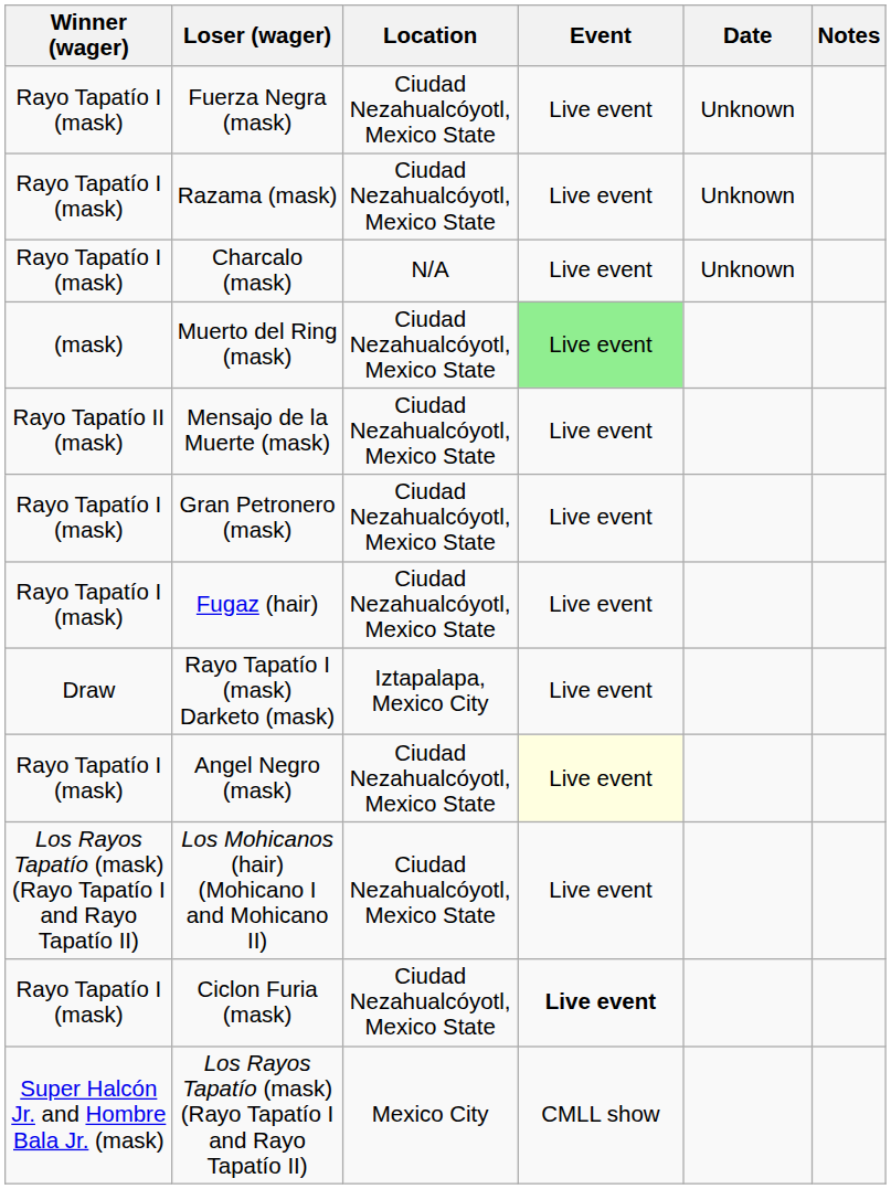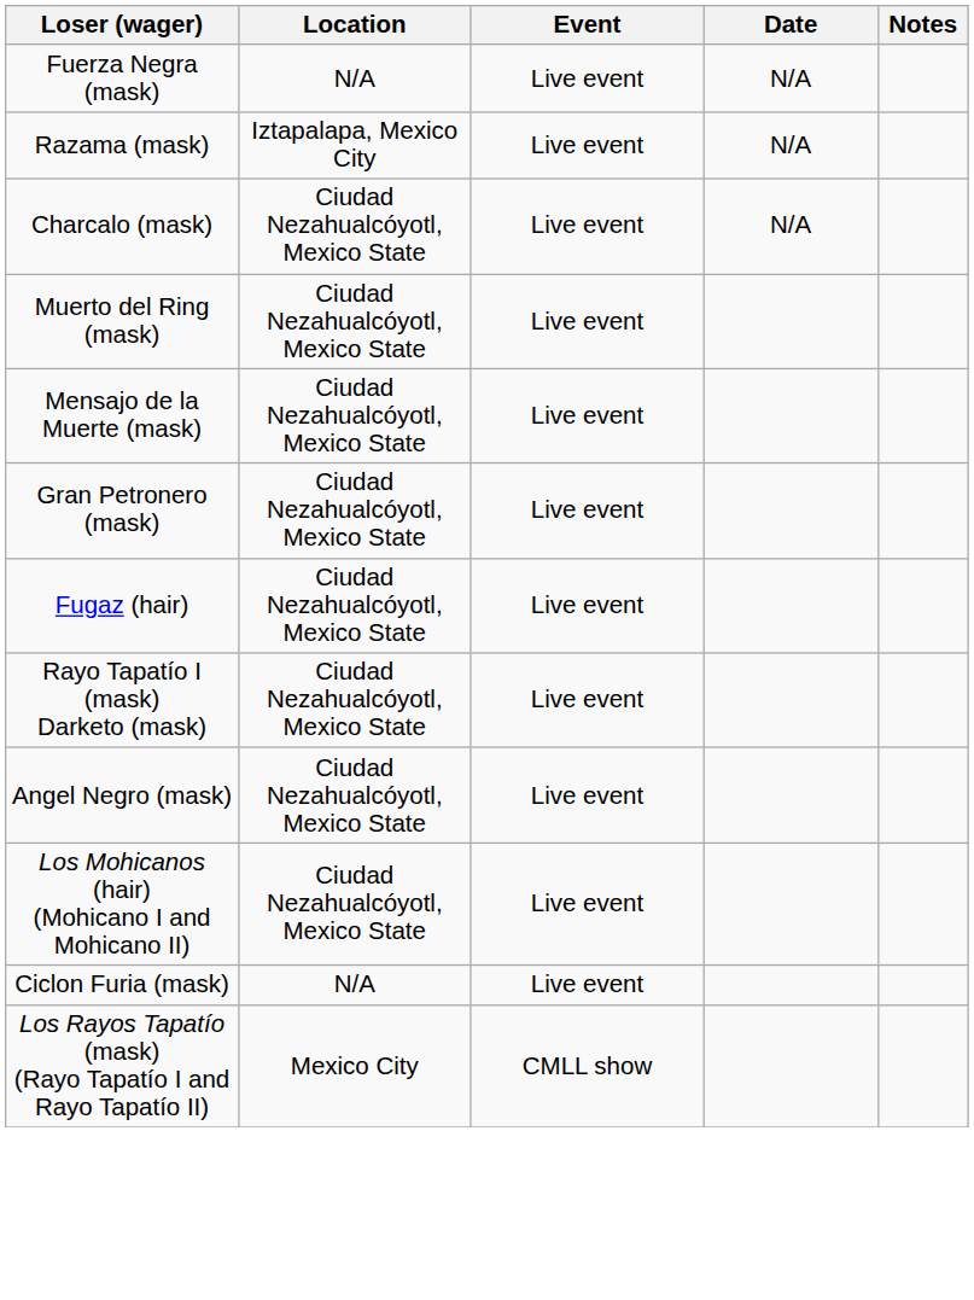- column: Winner (wager) | Rayo Tapatío I (mask) | Rayo Tapatío I (mask) | Rayo Tapatío I (mask) | (mask) | Rayo Tapatío II (mask) | Rayo Tapatío I (mask) | Rayo Tapatío I (mask) | Draw | Rayo Tapatío I (mask) | Los Rayos Tapatío (mask) (Rayo Tapatío I and Rayo Tapatío II) | Rayo Tapatío I (mask) | Super Halcón Jr. and Hombre Bala Jr. (mask)
Fuerza Negra (mask) | Location: Ciudad Nezahualcóyotl, Mexico State -> N/A
Fuerza Negra (mask) | Date: Unknown -> N/A
Razama (mask) | Location: Ciudad Nezahualcóyotl, Mexico State -> Iztapalapa, Mexico City
Razama (mask) | Date: Unknown -> N/A
Charcalo (mask) | Location: N/A -> Ciudad Nezahualcóyotl, Mexico State
Charcalo (mask) | Date: Unknown -> N/A
Muerto del Ring (mask) | Event: lightgreen background -> no background
Rayo Tapatío I (mask) Darketo (mask) | Location: Iztapalapa, Mexico City -> Ciudad Nezahualcóyotl, Mexico State
Angel Negro (mask) | Event: lightyellow background -> no background
Ciclon Furia (mask) | Location: Ciudad Nezahualcóyotl, Mexico State -> N/A
Ciclon Furia (mask) | Event: bold -> normal
